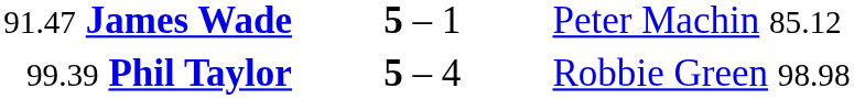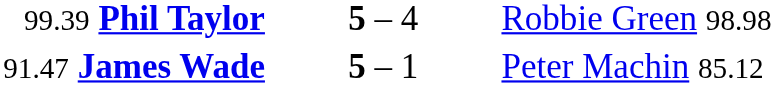rows swapped: 99.39 Phil Taylor <-> 91.47 James Wade
